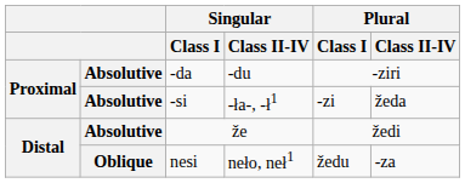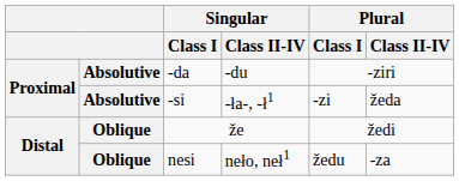že | column 2: Absolutive -> Oblique
